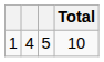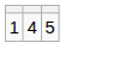- column: Total | 10
